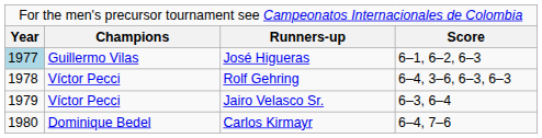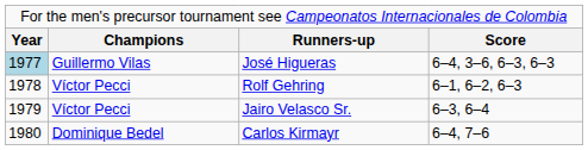José Higueras | column 4: 6–1, 6–2, 6–3 -> 6–4, 3–6, 6–3, 6–3
Rolf Gehring | column 4: 6–4, 3–6, 6–3, 6–3 -> 6–1, 6–2, 6–3
